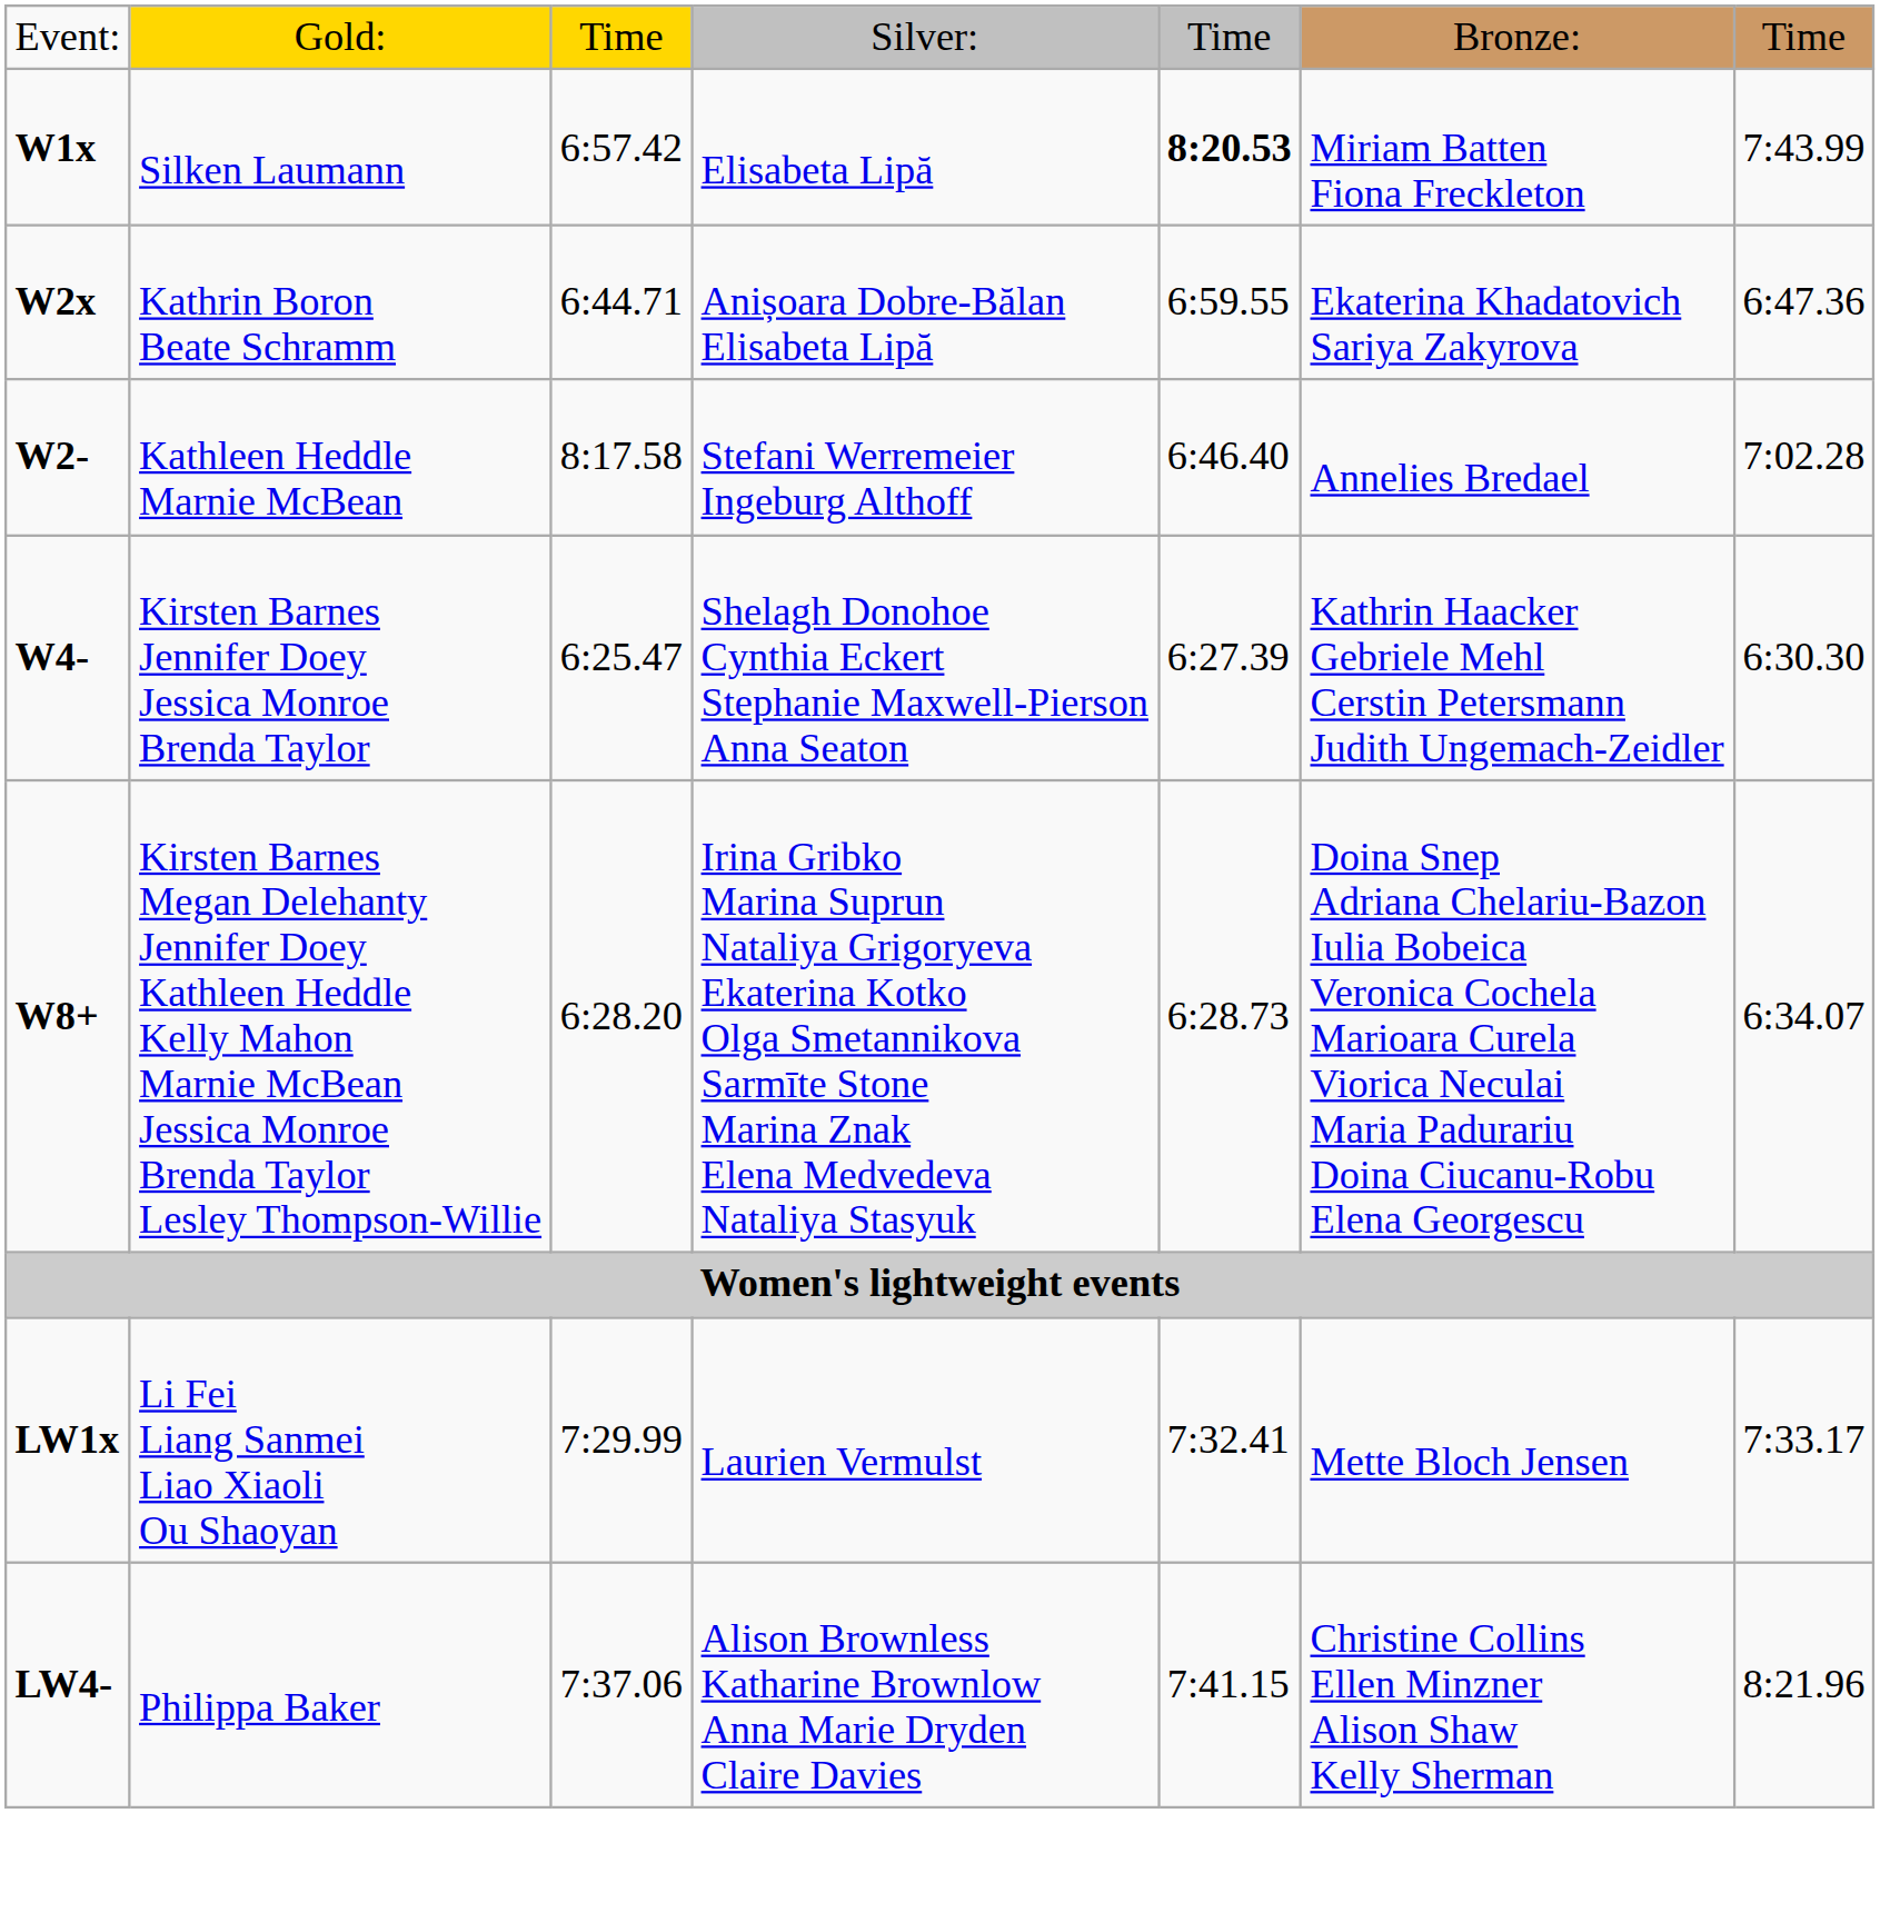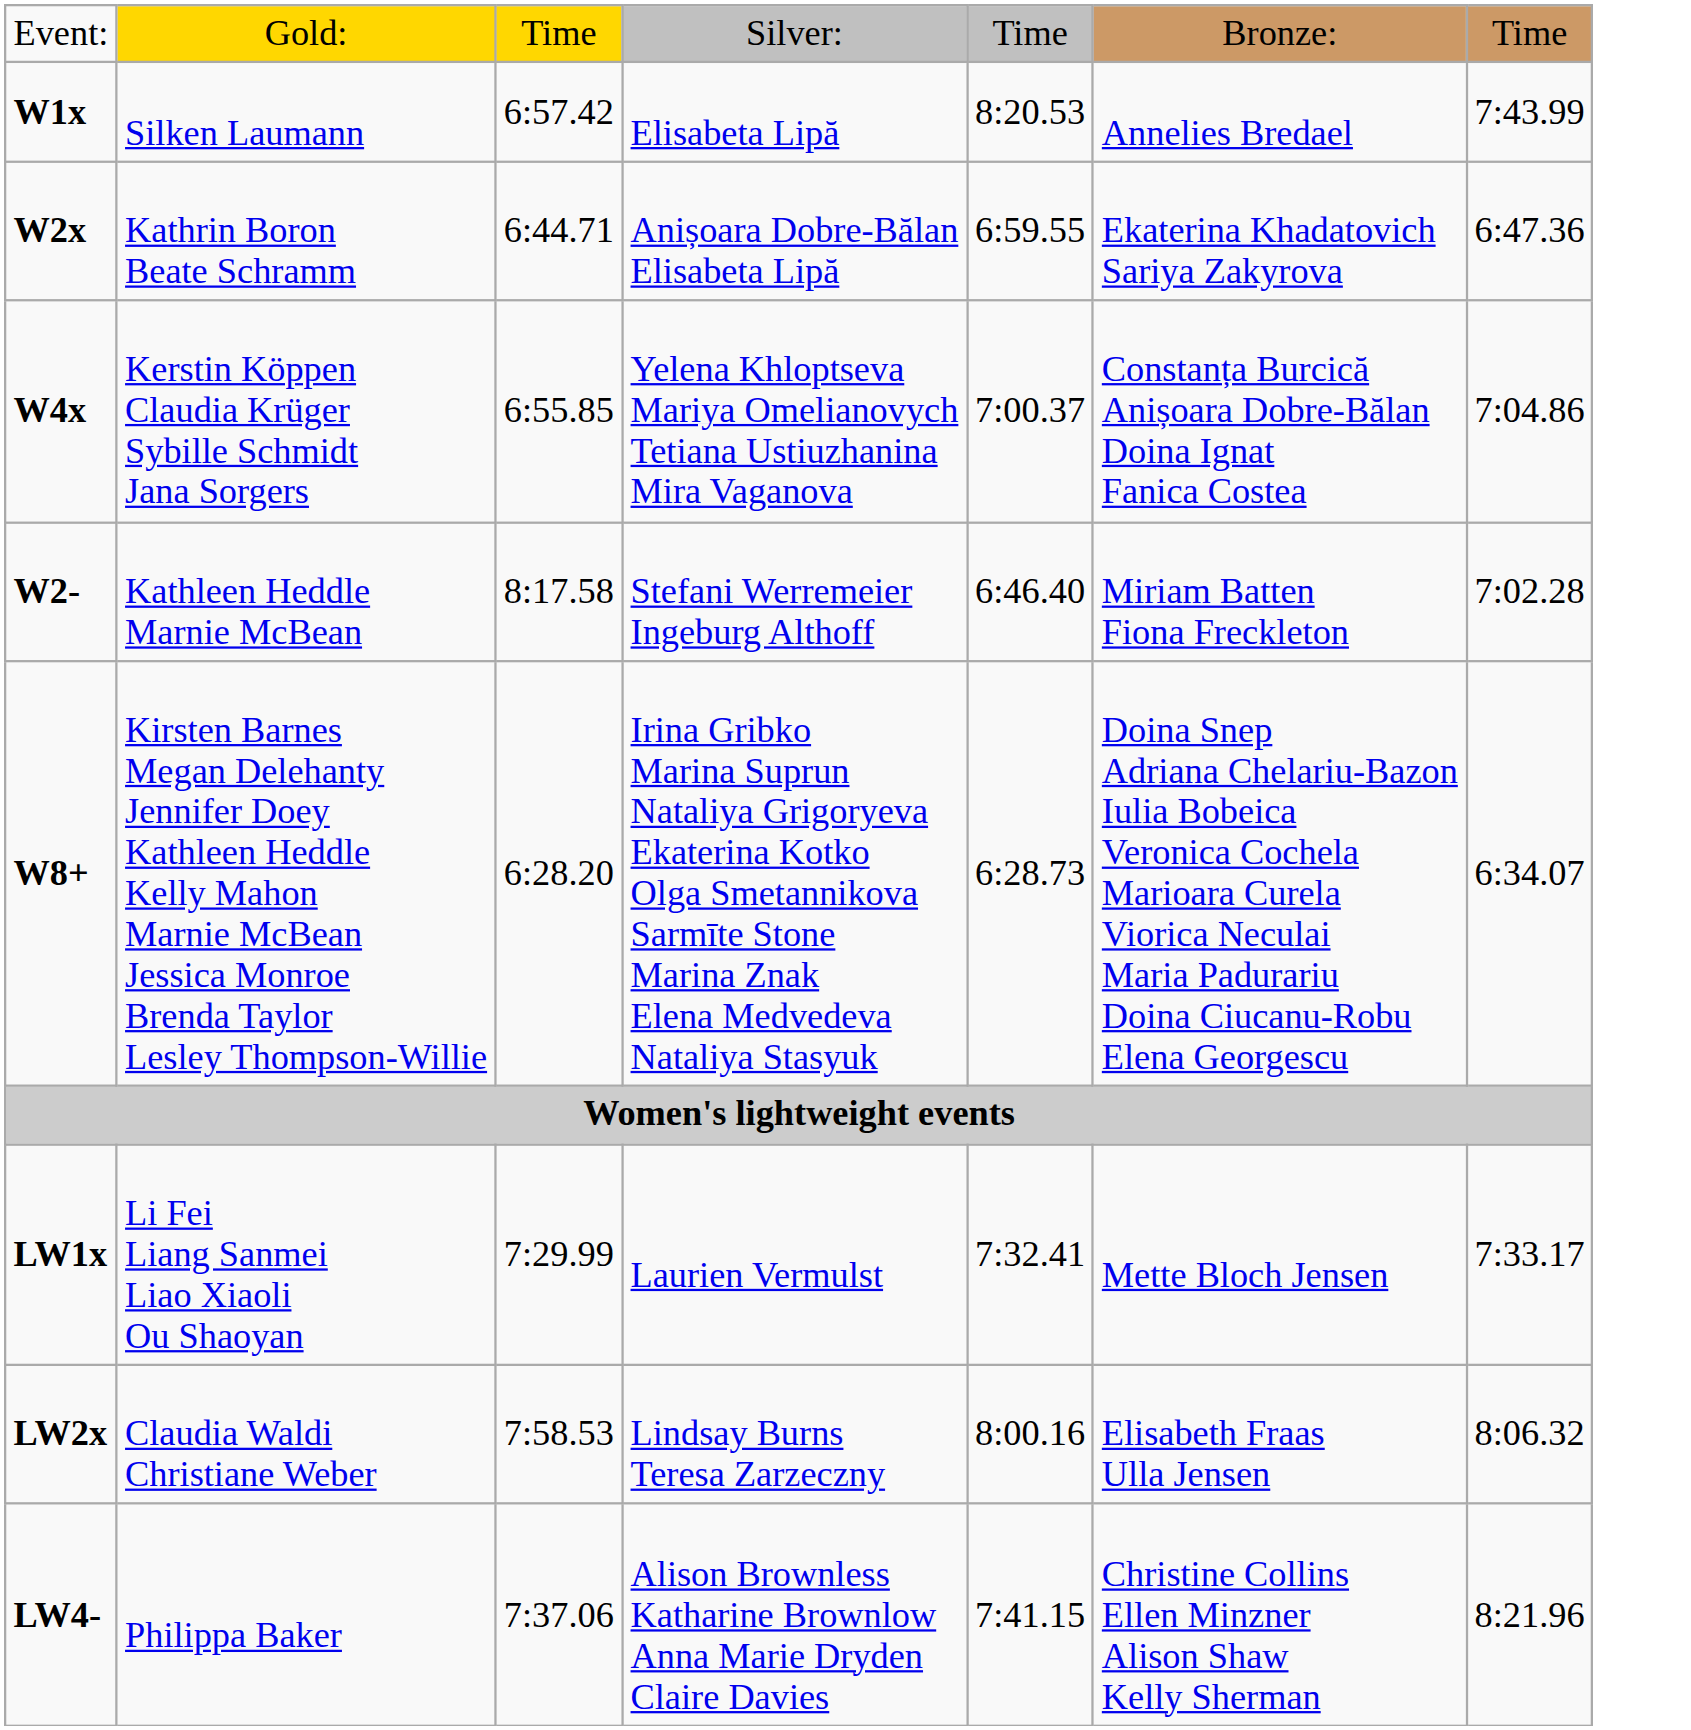W1x | column 5: bold -> normal
W1x | column 6: Miriam Batten Fiona Freckleton -> Annelies Bredael
+ row: W4x | Kerstin Köppen Claudia Krüger Sybille Schmidt Jana Sorgers | 6:55.85 | Yelena Khloptseva Mariya Omelianovych Tetiana Ustiuzhanina Mira Vaganova | 7:00.37 | Constanța Burcică Anișoara Dobre-Bălan Doina Ignat Fanica Costea | 7:04.86
W2- | column 6: Annelies Bredael -> Miriam Batten Fiona Freckleton
- row: W4- | Kirsten Barnes Jennifer Doey Jessica Monroe Brenda Taylor | 6:25.47 | Shelagh Donohoe Cynthia Eckert Stephanie Maxwell-Pierson Anna Seaton | 6:27.39 | Kathrin Haacker Gebriele Mehl Cerstin Petersmann Judith Ungemach-Zeidler | 6:30.30
+ row: LW2x | Claudia Waldi Christiane Weber | 7:58.53 | Lindsay Burns Teresa Zarzeczny | 8:00.16 | Elisabeth Fraas Ulla Jensen | 8:06.32
